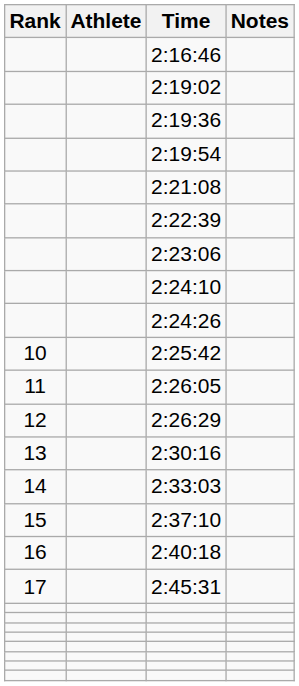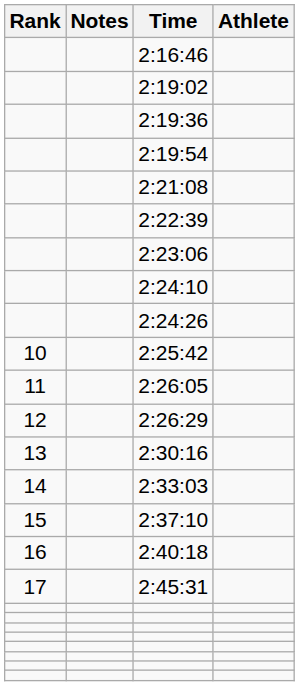columns swapped: Athlete <-> Notes
